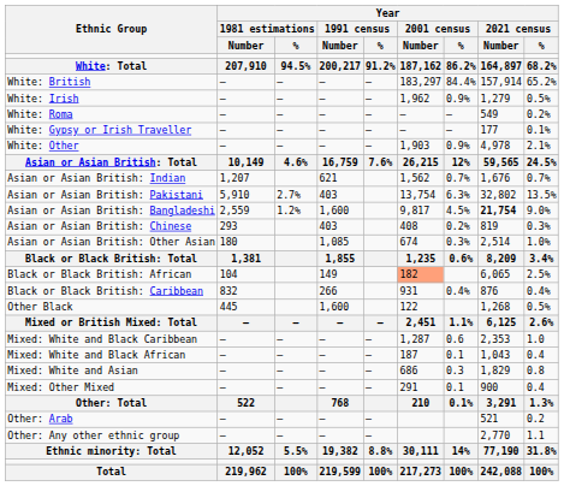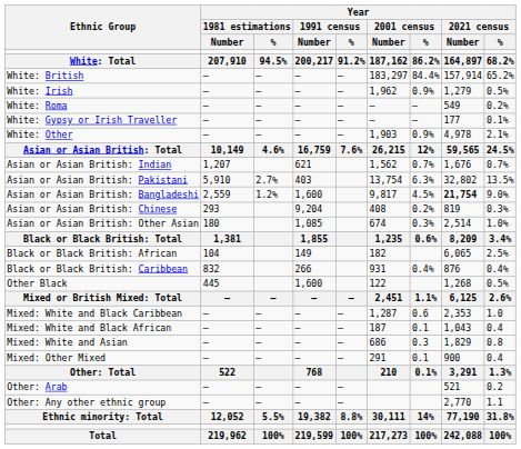Asian or Asian British: Chinese | Year / 1991 census / Number: 403 -> 9,204
Black or Black British: African | Year / 2001 census / Number: lightsalmon background -> no background
